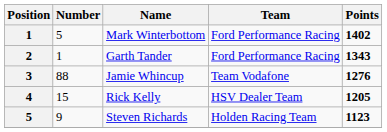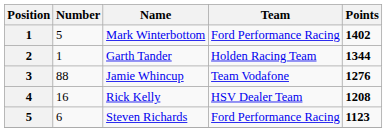Garth Tander | Team: Ford Performance Racing -> Holden Racing Team
Garth Tander | Points: 1343 -> 1344
Rick Kelly | Number: 15 -> 16
Rick Kelly | Points: 1205 -> 1208
Steven Richards | Number: 9 -> 6
Steven Richards | Team: Holden Racing Team -> Ford Performance Racing
